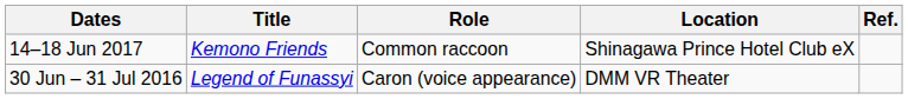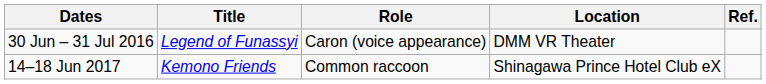rows swapped: 30 Jun – 31 Jul 2016 <-> 14–18 Jun 2017
